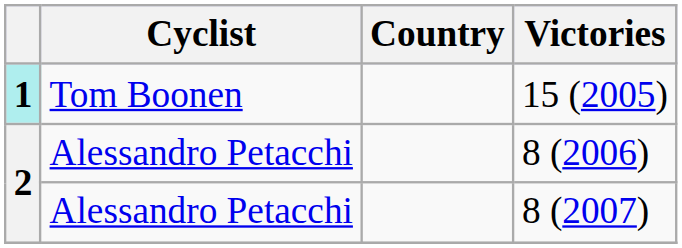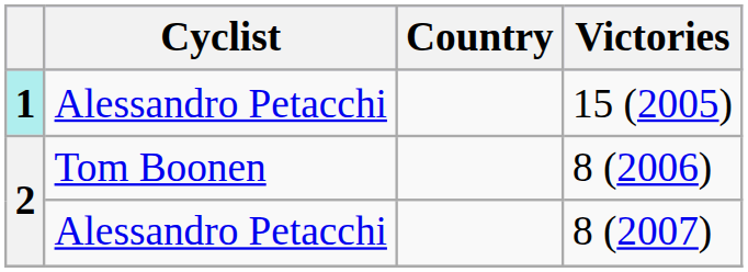15 (2005) | Cyclist: Tom Boonen -> Alessandro Petacchi
8 (2006) | Cyclist: Alessandro Petacchi -> Tom Boonen
